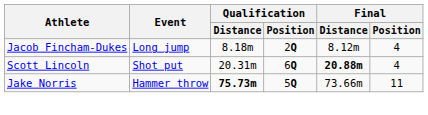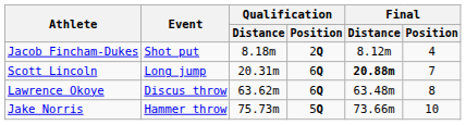Jacob Fincham-Dukes | Event: Long jump -> Shot put
Scott Lincoln | Event: Shot put -> Long jump
Scott Lincoln | Final / Position: 4 -> 7
+ row: Lawrence Okoye | Discus throw | 63.62m | 6Q | 63.48m | 8
Jake Norris | Qualification / Distance: bold -> normal
Jake Norris | Final / Position: 11 -> 10
